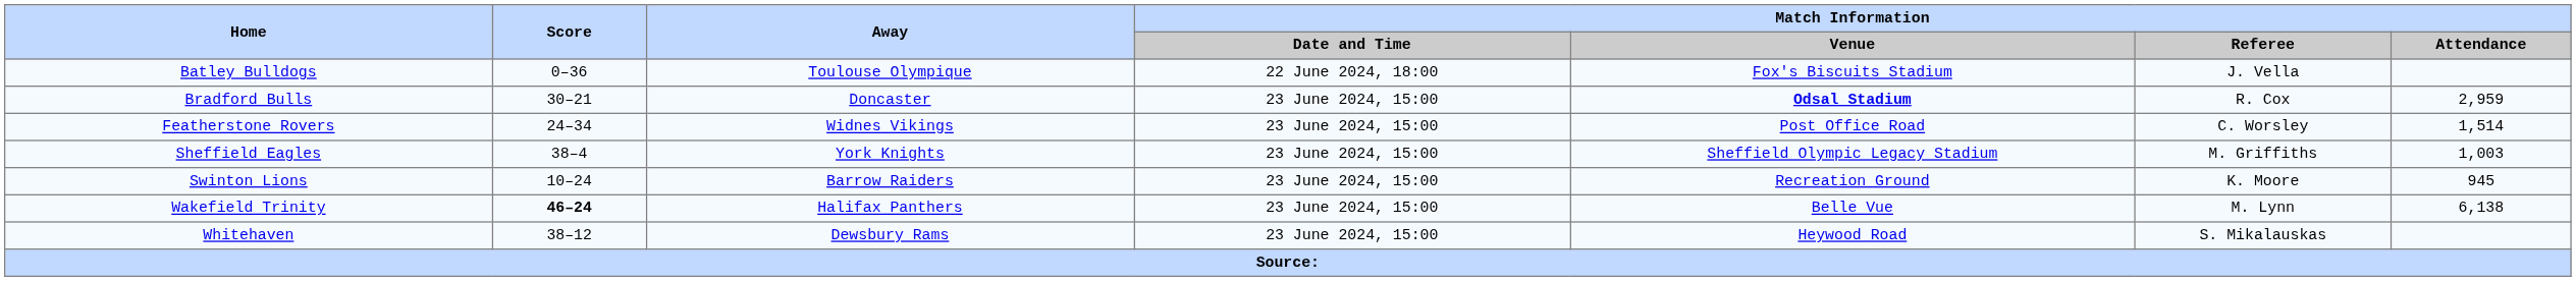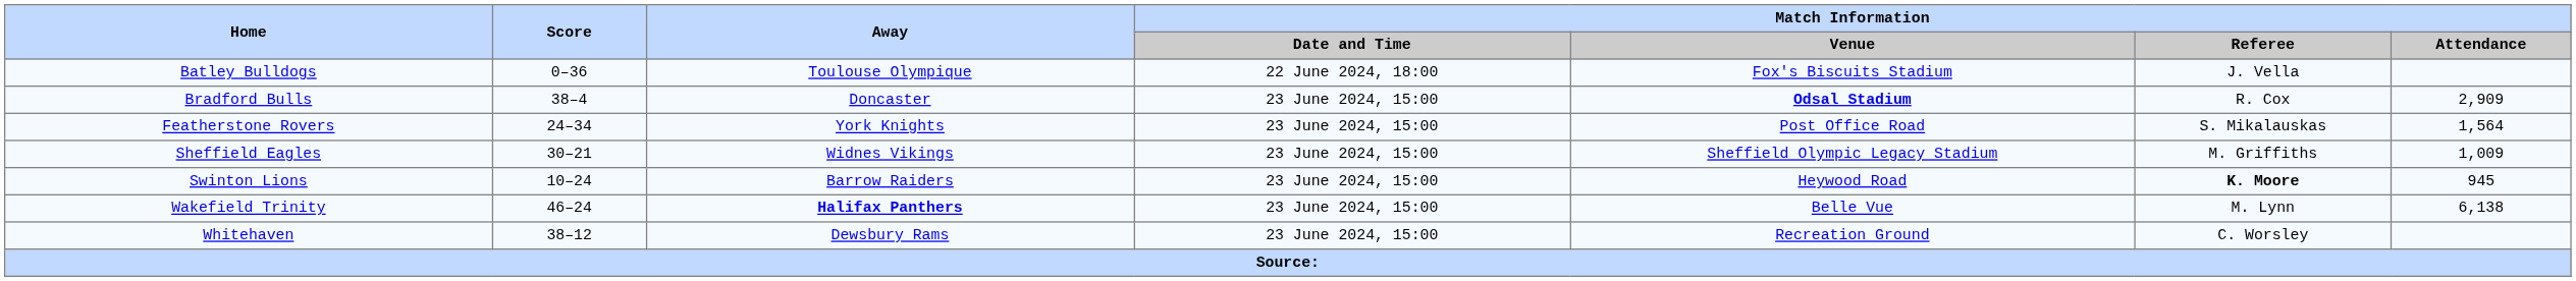Bradford Bulls | Score: 30–21 -> 38–4
Bradford Bulls | Match Information / Attendance: 2,959 -> 2,909
Featherstone Rovers | Away: Widnes Vikings -> York Knights
Featherstone Rovers | Match Information / Referee: C. Worsley -> S. Mikalauskas
Featherstone Rovers | Match Information / Attendance: 1,514 -> 1,564
Sheffield Eagles | Score: 38–4 -> 30–21
Sheffield Eagles | Away: York Knights -> Widnes Vikings
Sheffield Eagles | Match Information / Attendance: 1,003 -> 1,009
Swinton Lions | Match Information / Venue: Recreation Ground -> Heywood Road
Swinton Lions | Match Information / Referee: normal -> bold
Wakefield Trinity | Score: bold -> normal
Wakefield Trinity | Away: normal -> bold
Whitehaven | Match Information / Venue: Heywood Road -> Recreation Ground
Whitehaven | Match Information / Referee: S. Mikalauskas -> C. Worsley
